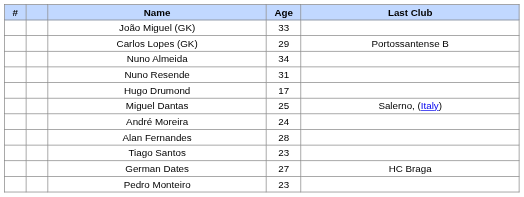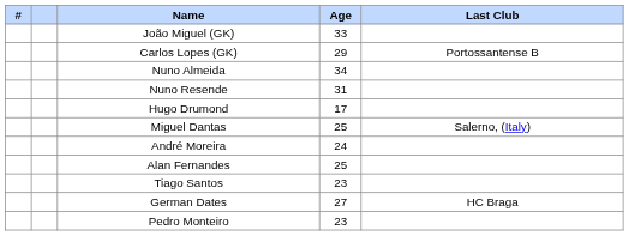Alan Fernandes | Age: 28 -> 25
